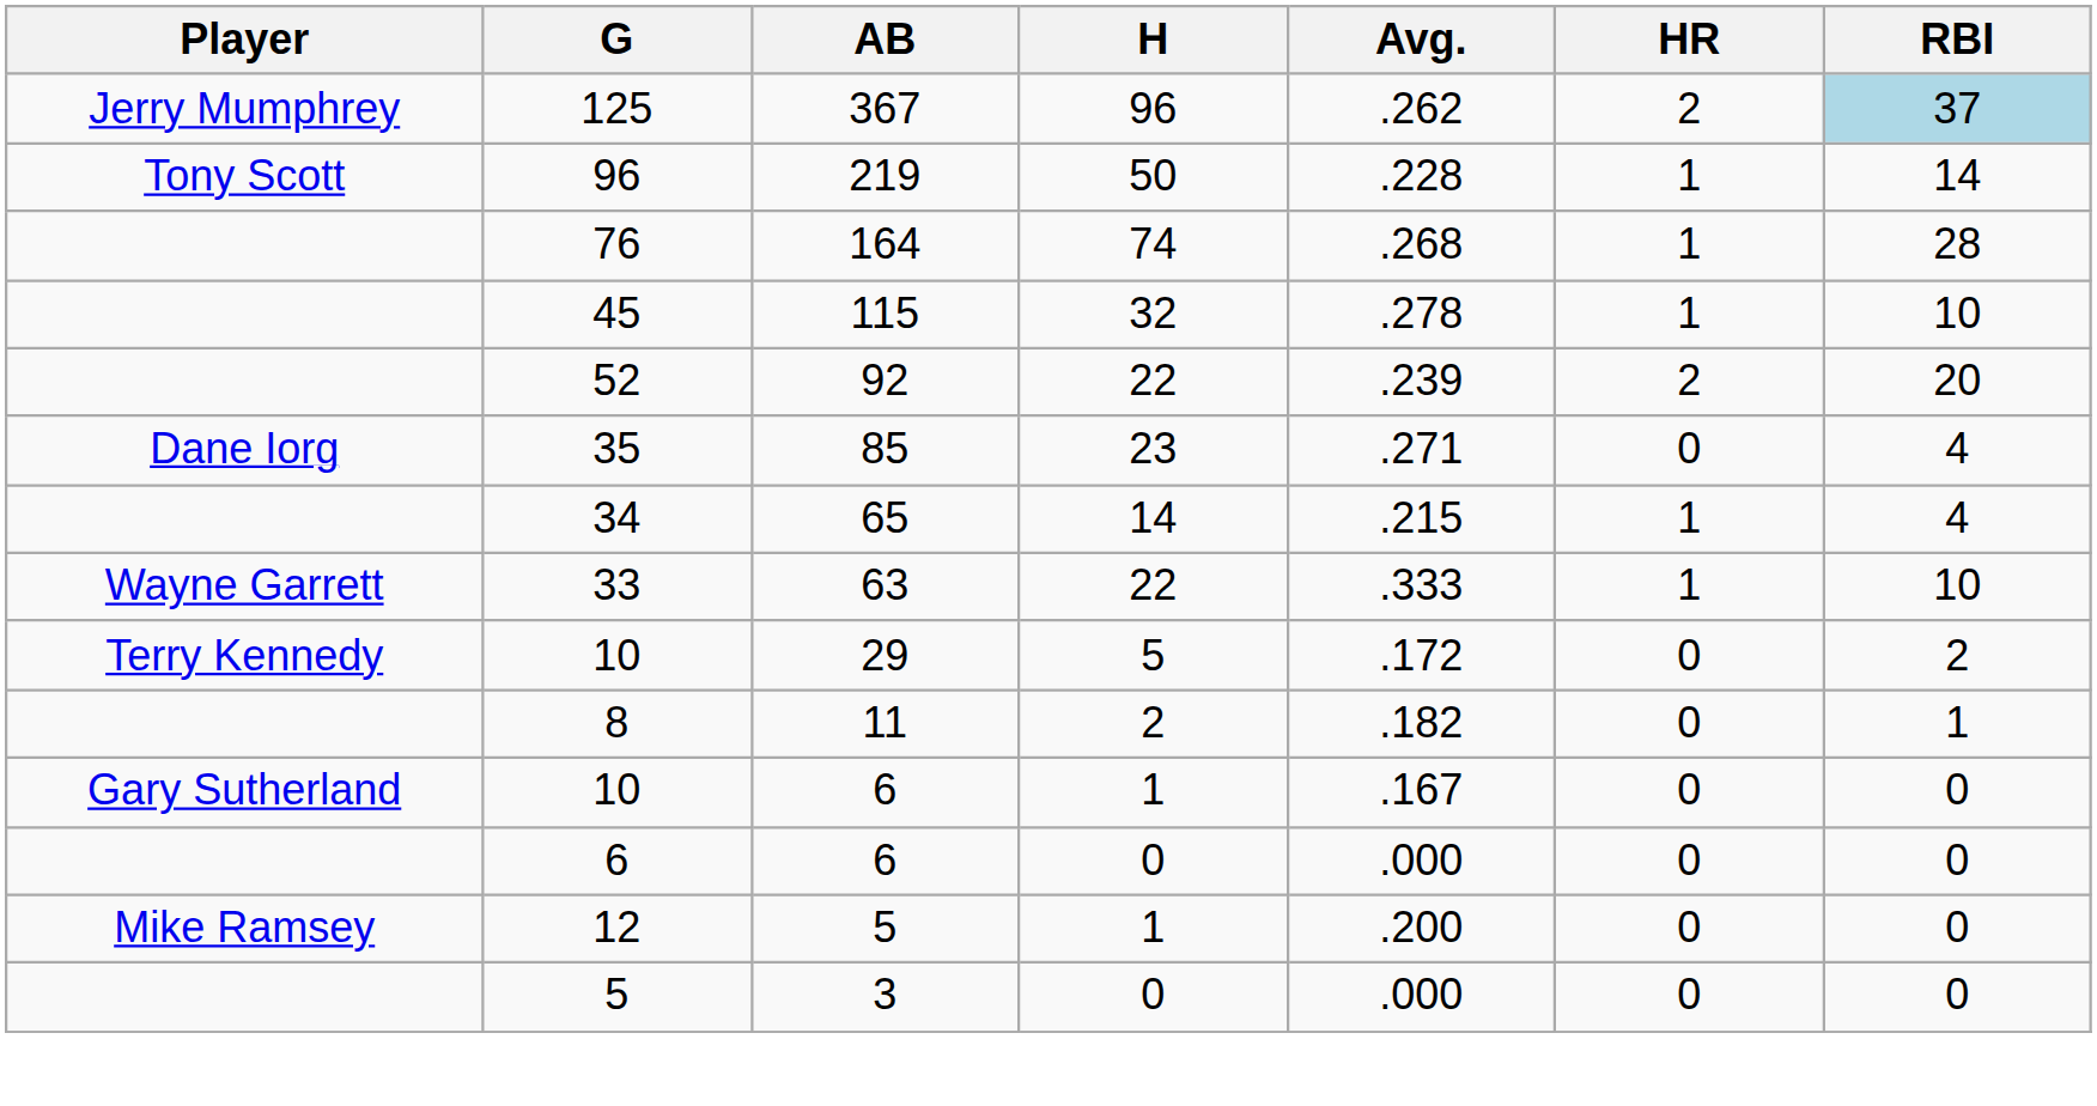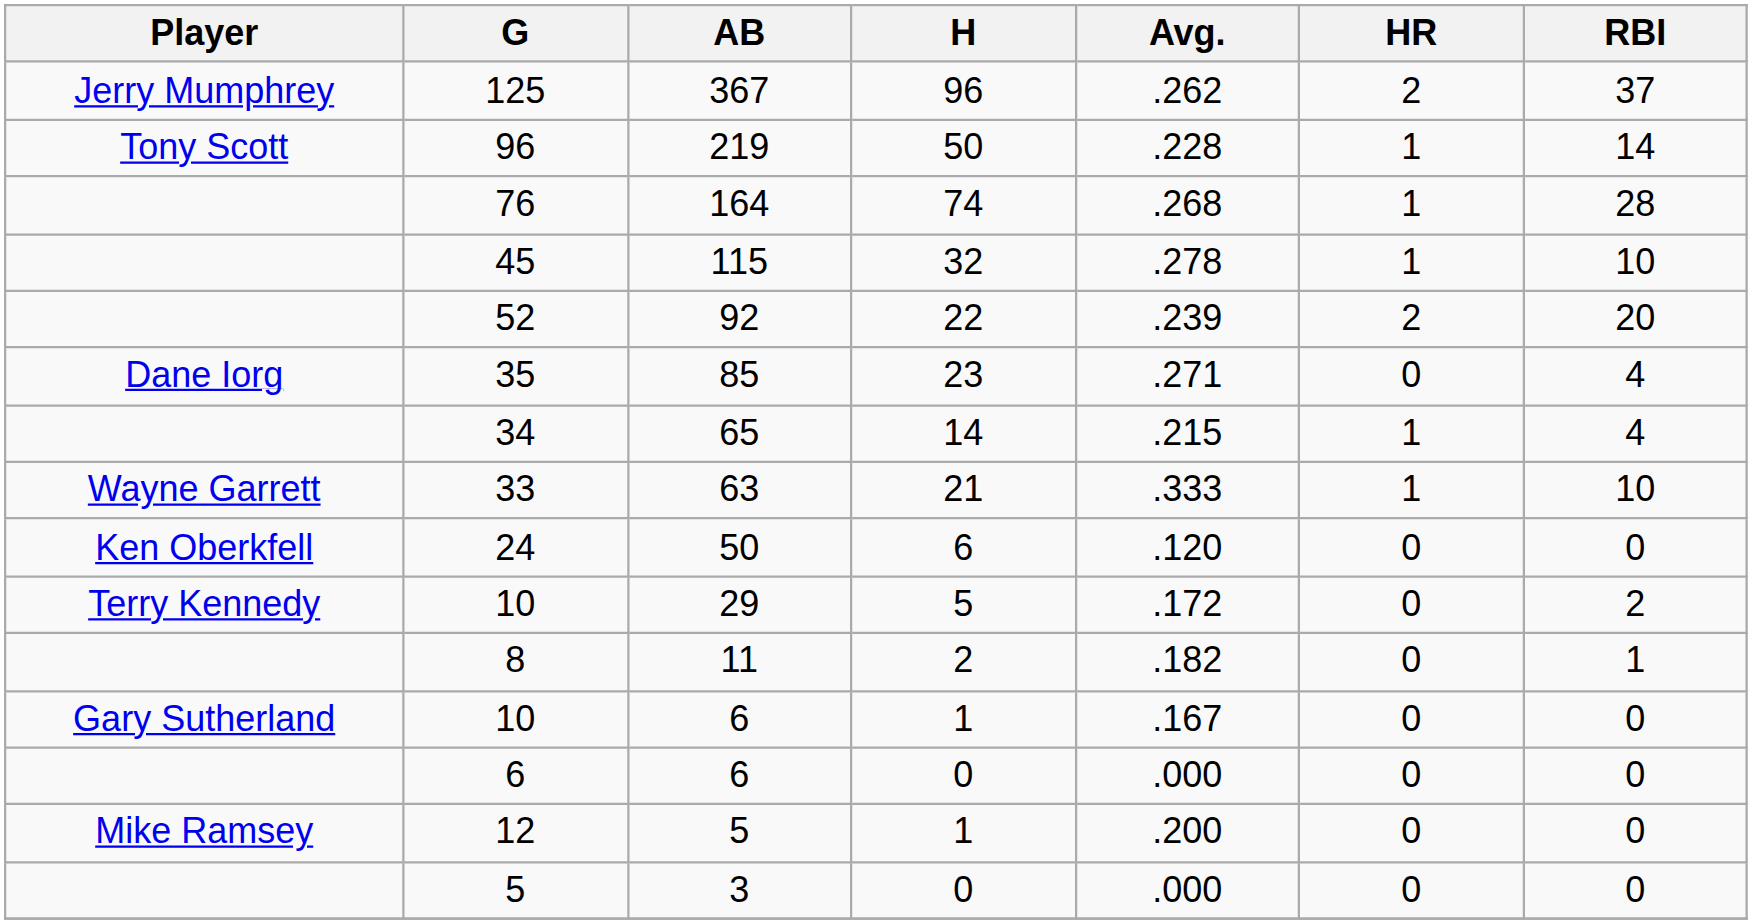125 | RBI: lightblue background -> no background
33 | H: 22 -> 21
+ row: Ken Oberkfell | 24 | 50 | 6 | .120 | 0 | 0
